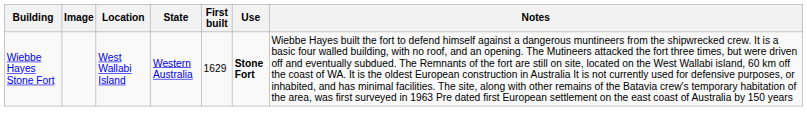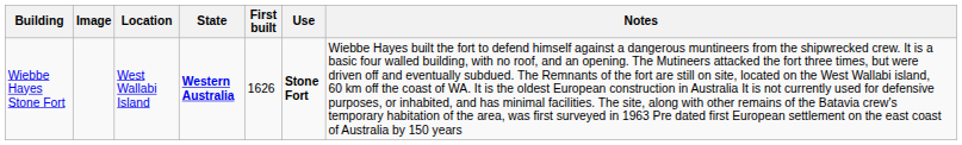Wiebbe Hayes Stone Fort | State: normal -> bold
Wiebbe Hayes Stone Fort | First built: 1629 -> 1626
